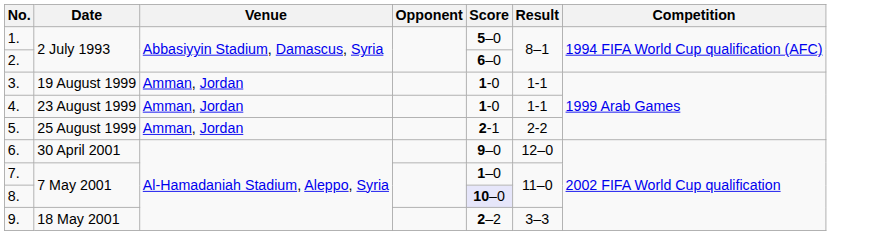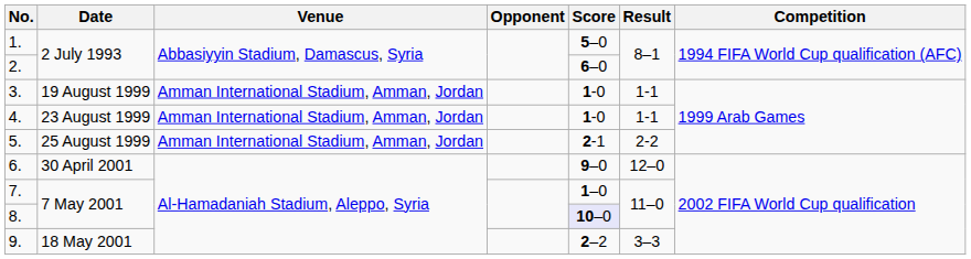3. | Venue: Amman, Jordan -> Amman International Stadium, Amman, Jordan
4. | Venue: Amman, Jordan -> Amman International Stadium, Amman, Jordan
5. | Venue: Amman, Jordan -> Amman International Stadium, Amman, Jordan
